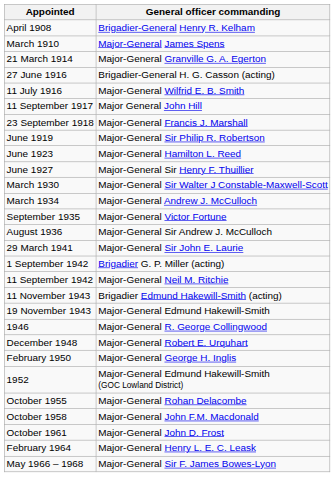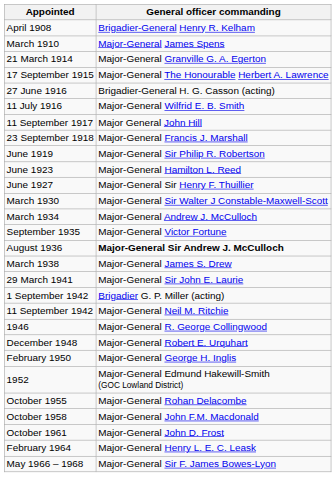+ row: 17 September 1915 | Major-General The Honourable Herbert A. Lawrence
August 1936 | General officer commanding: normal -> bold
+ row: March 1938 | Major-General James S. Drew
- row: 11 November 1943 | Brigadier Edmund Hakewill-Smith (acting)
- row: 19 November 1943 | Major-General Edmund Hakewill-Smith
